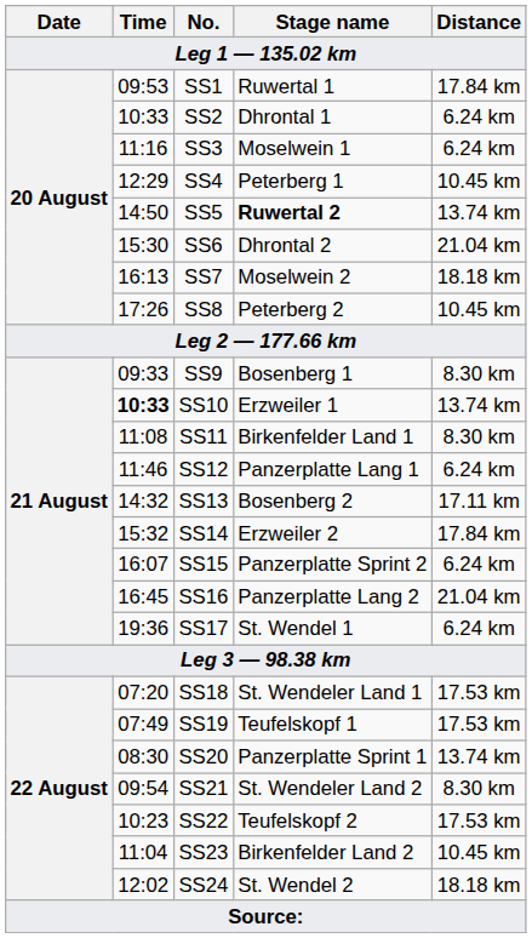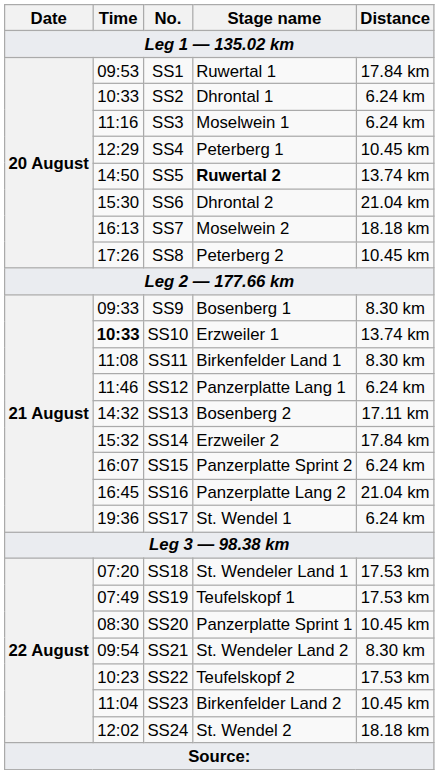SS20 | Distance: 13.74 km -> 10.45 km
